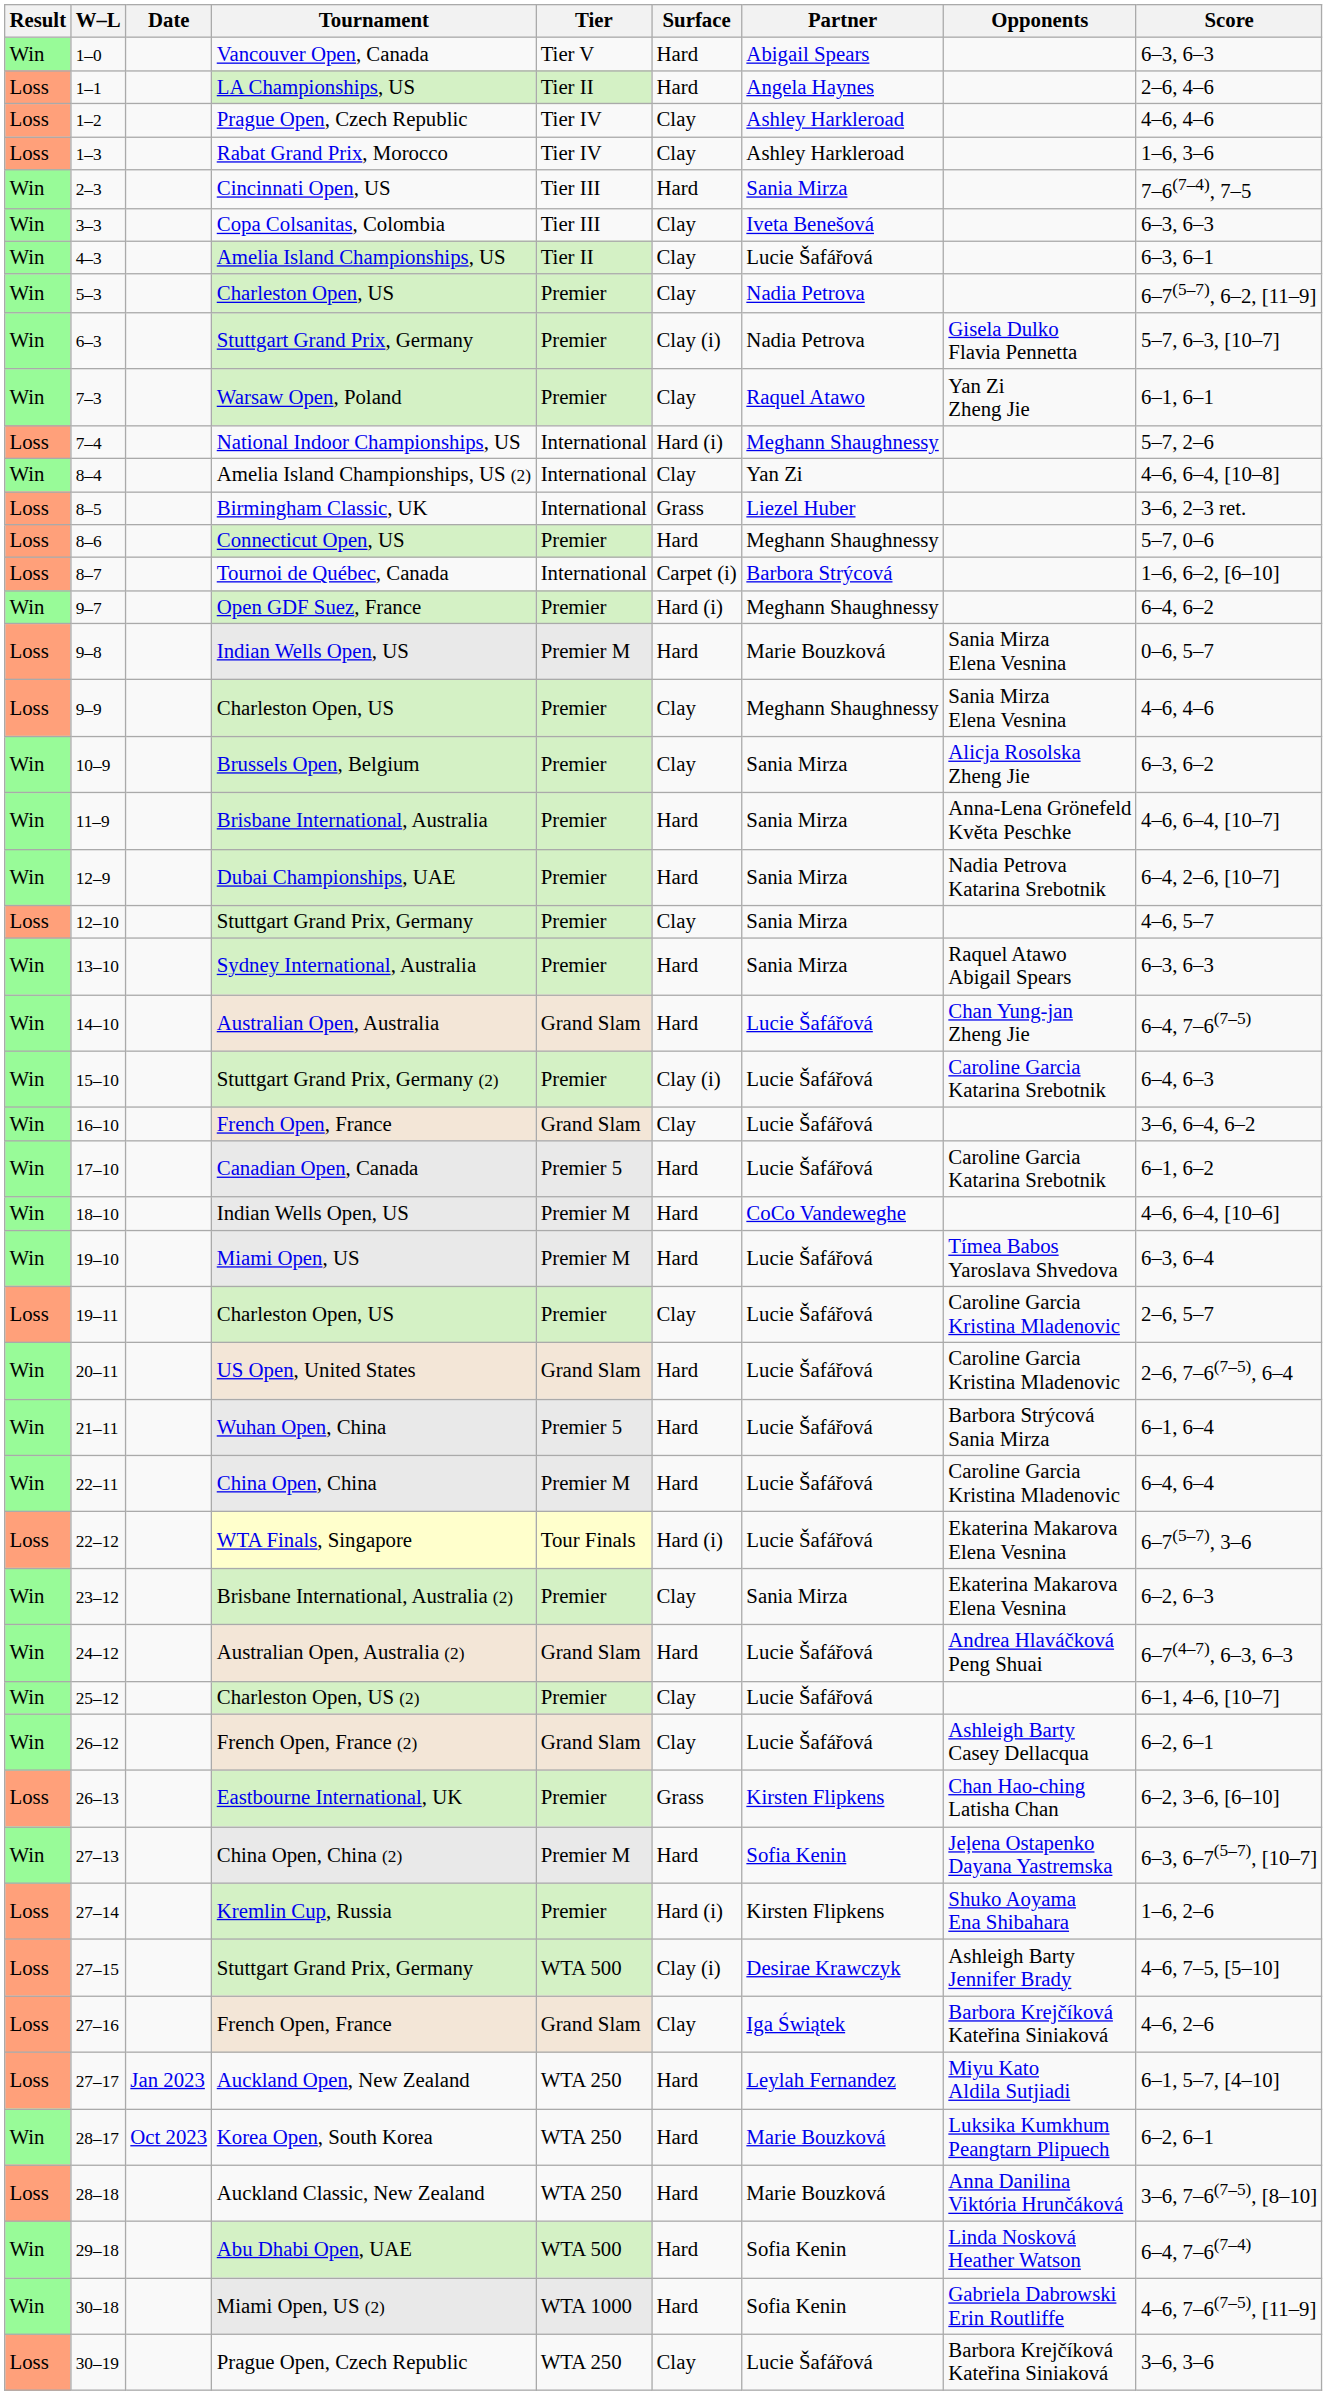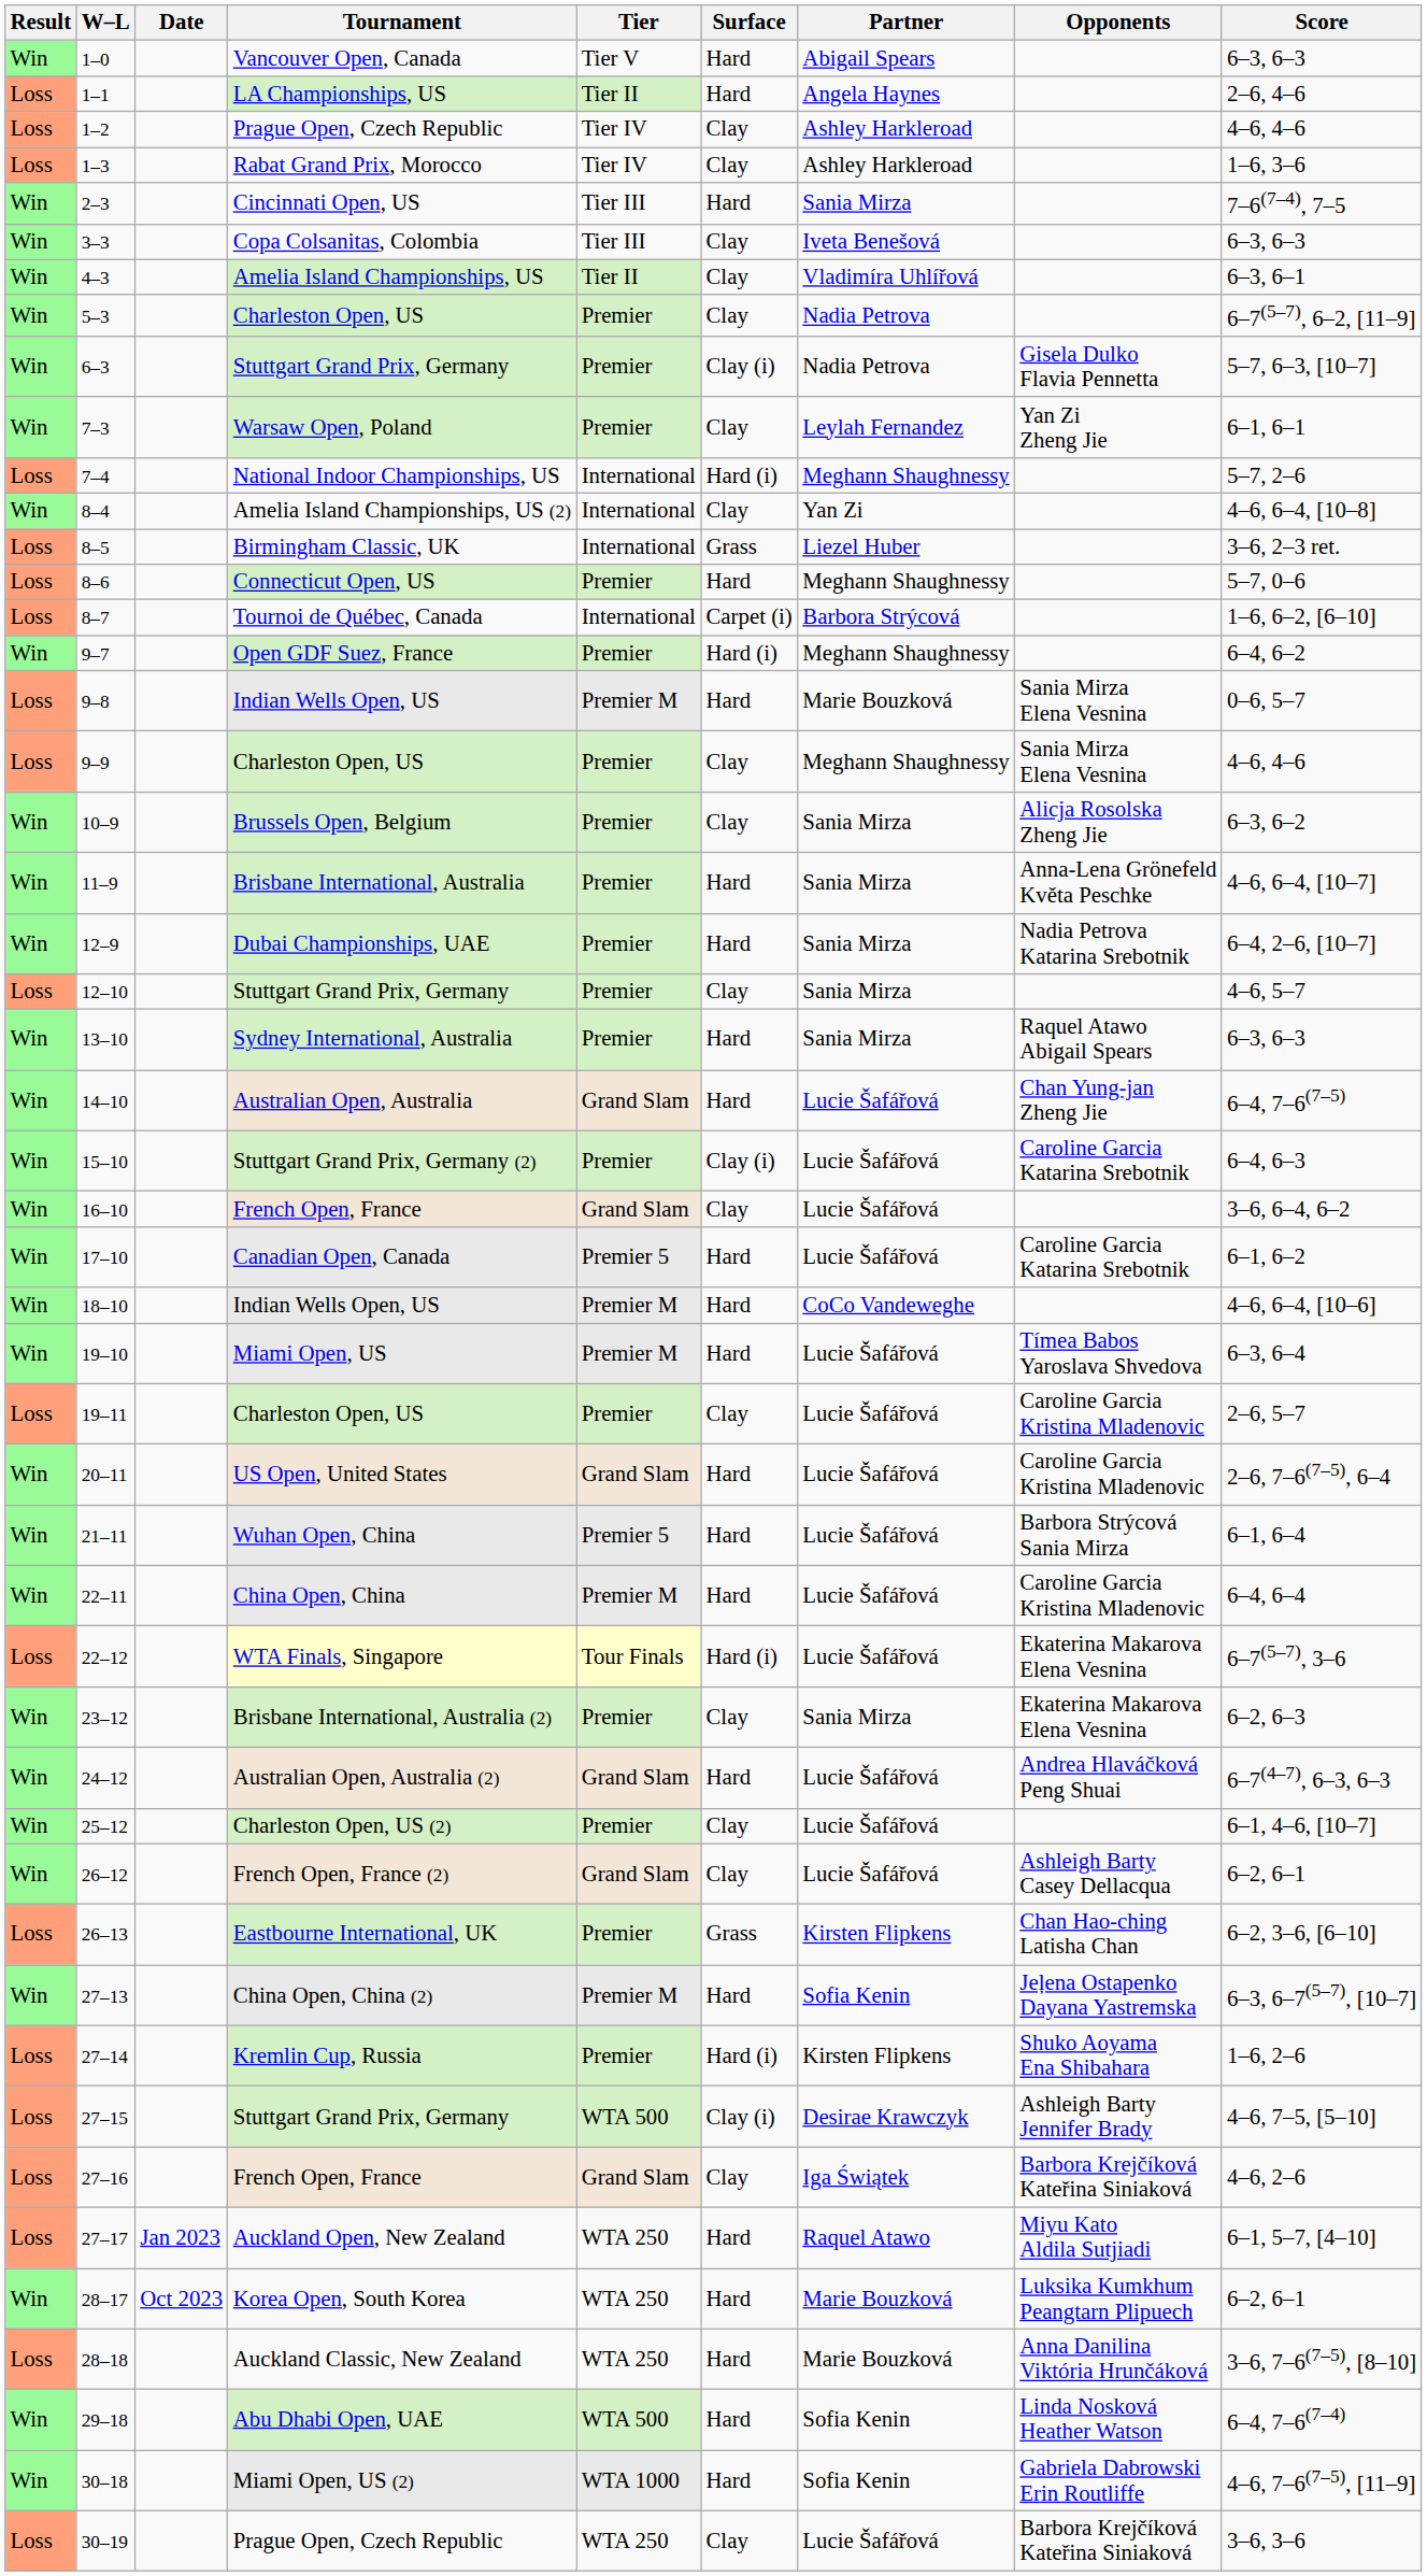4–3 | Partner: Lucie Šafářová -> Vladimíra Uhlířová
7–3 | Partner: Raquel Atawo -> Leylah Fernandez
27–17 | Partner: Leylah Fernandez -> Raquel Atawo
